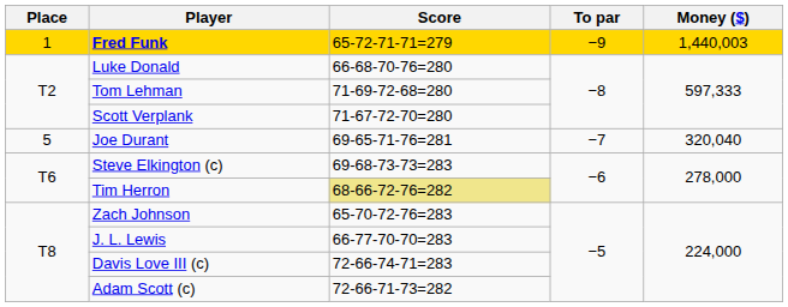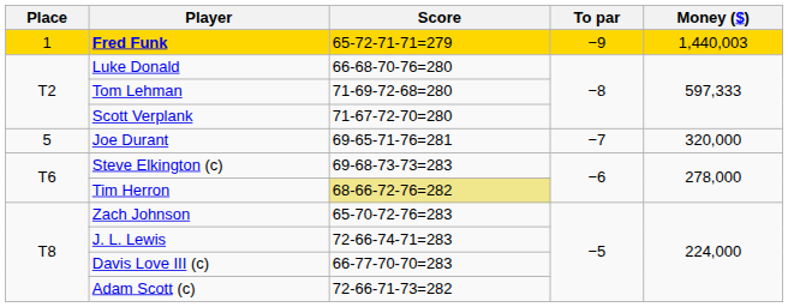Joe Durant | Money ($): 320,040 -> 320,000
J. L. Lewis | Score: 66-77-70-70=283 -> 72-66-74-71=283
Davis Love III (c) | Score: 72-66-74-71=283 -> 66-77-70-70=283
